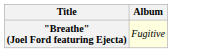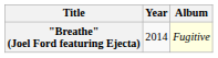+ column: Year | 2014
